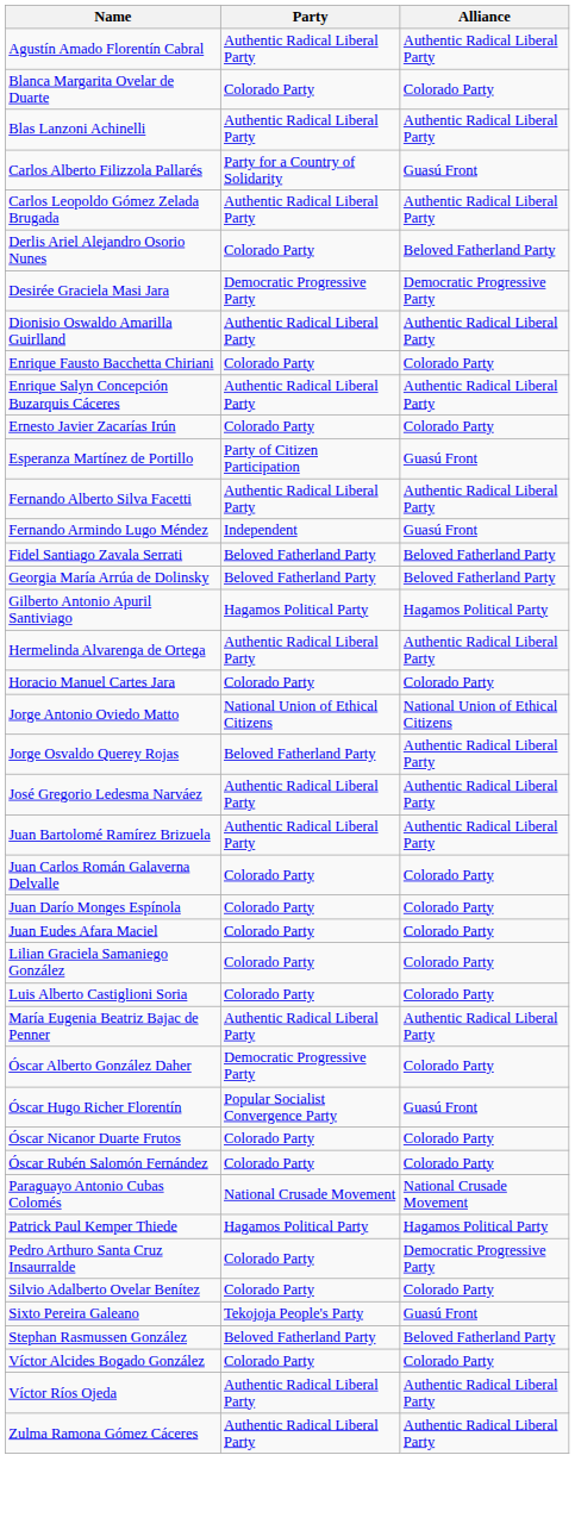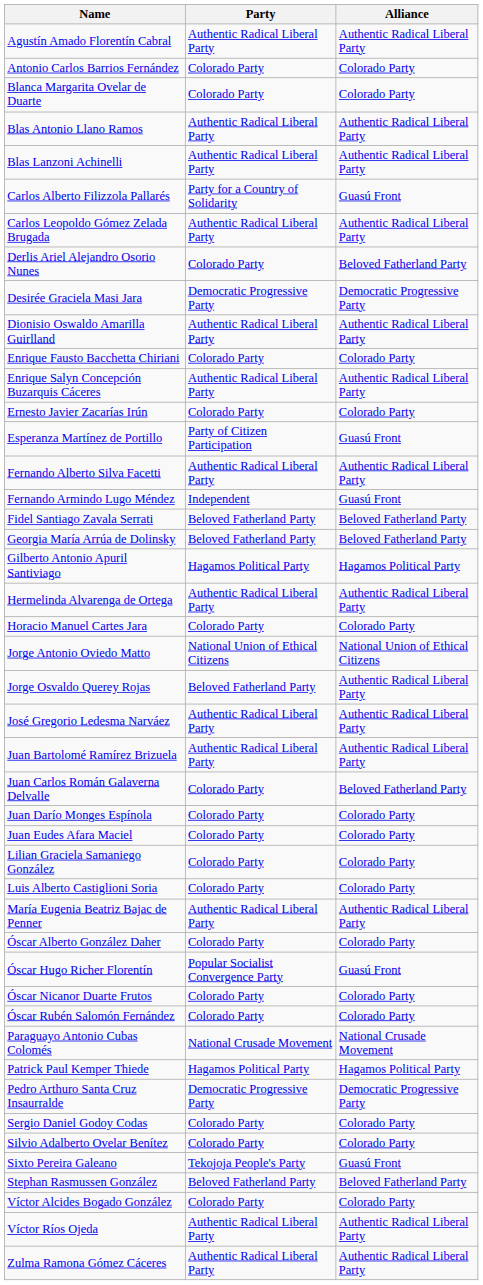+ row: Antonio Carlos Barrios Fernández | Colorado Party | Colorado Party
+ row: Blas Antonio Llano Ramos | Authentic Radical Liberal Party | Authentic Radical Liberal Party
Juan Carlos Román Galaverna Delvalle | Alliance: Colorado Party -> Beloved Fatherland Party
Óscar Alberto González Daher | Party: Democratic Progressive Party -> Colorado Party
Pedro Arthuro Santa Cruz Insaurralde | Party: Colorado Party -> Democratic Progressive Party
+ row: Sergio Daniel Godoy Codas | Colorado Party | Colorado Party
